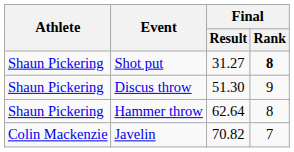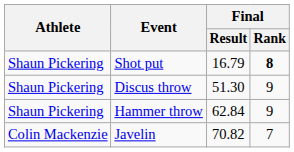Shot put | Final / Result: 31.27 -> 16.79
Hammer throw | Final / Result: 62.64 -> 62.84
Hammer throw | Final / Rank: 8 -> 9
